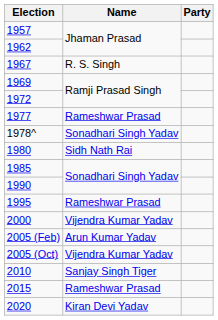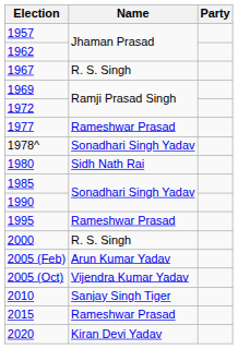2000 | Name: Vijendra Kumar Yadav -> R. S. Singh
